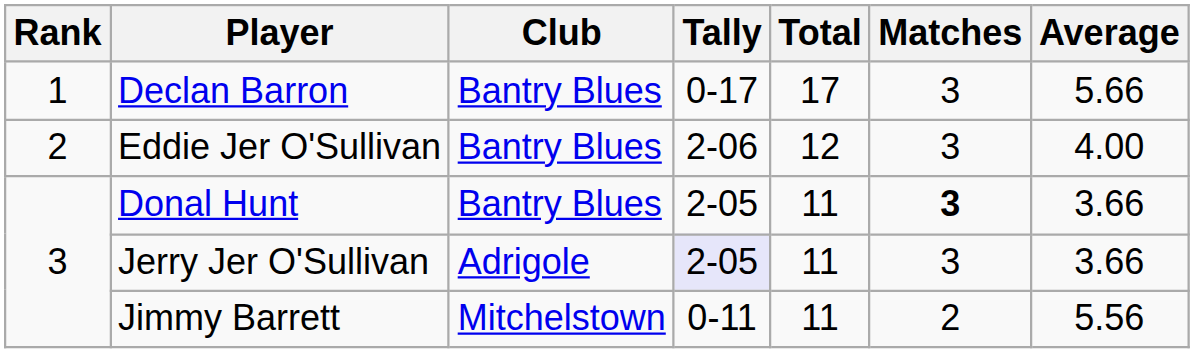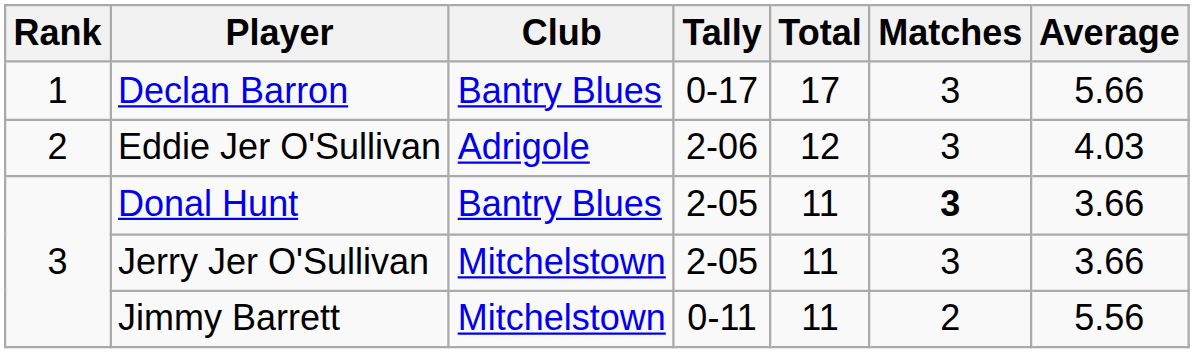Eddie Jer O'Sullivan | Club: Bantry Blues -> Adrigole
Eddie Jer O'Sullivan | Average: 4.00 -> 4.03
Jerry Jer O'Sullivan | Club: Adrigole -> Mitchelstown
Jerry Jer O'Sullivan | Tally: lavender background -> no background
